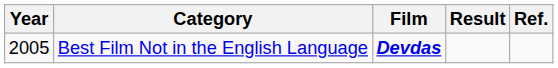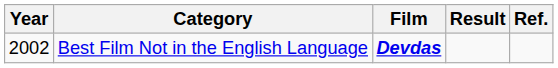Best Film Not in the English Language | Year: 2005 -> 2002
